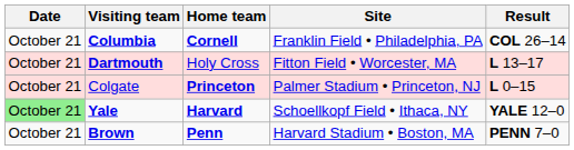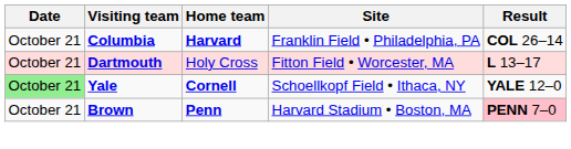Columbia | Home team: Cornell -> Harvard
- row: October 21 | Colgate | Princeton | Palmer Stadium • Princeton, NJ | L 0–15
Yale | Home team: Harvard -> Cornell
Brown | Result: no background -> pink background
